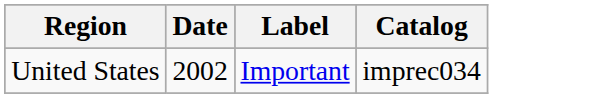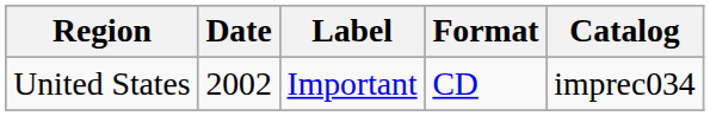+ column: Format | CD
